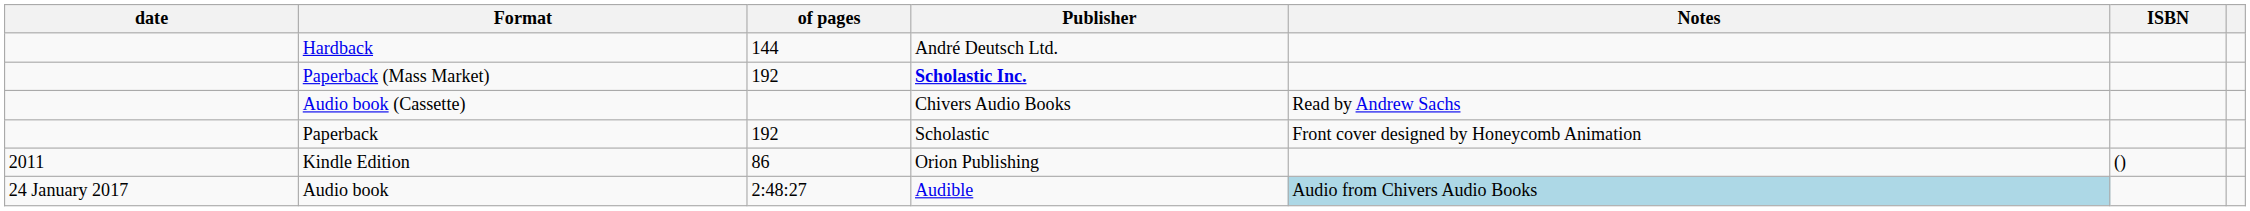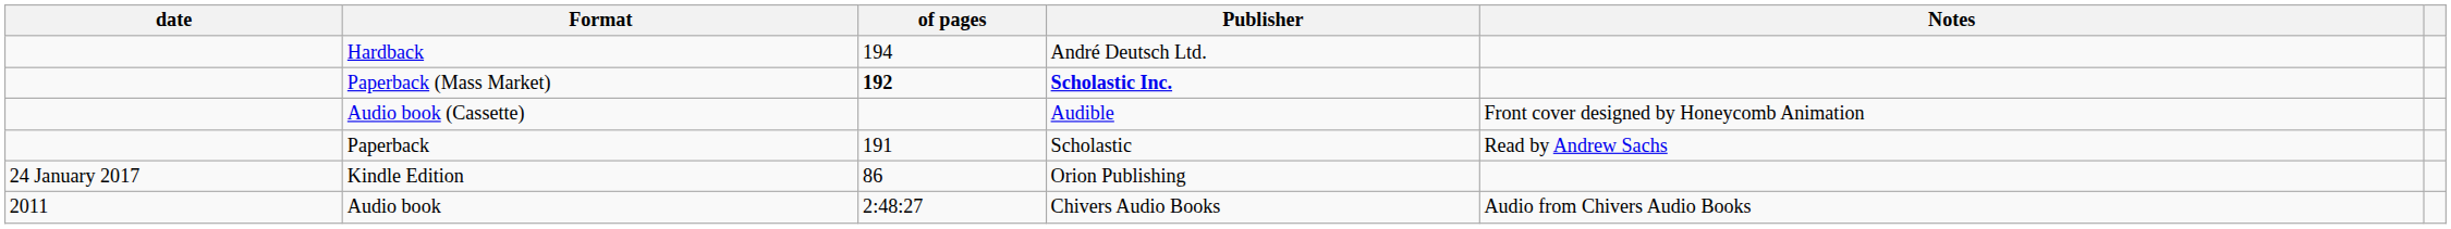- column: ISBN | ()
Hardback | of pages: 144 -> 194
Paperback (Mass Market) | of pages: normal -> bold
Audio book (Cassette) | Publisher: Chivers Audio Books -> Audible
Audio book (Cassette) | Notes: Read by Andrew Sachs -> Front cover designed by Honeycomb Animation
Paperback | of pages: 192 -> 191
Paperback | Notes: Front cover designed by Honeycomb Animation -> Read by Andrew Sachs
Kindle Edition | date: 2011 -> 24 January 2017
Audio book | date: 24 January 2017 -> 2011
Audio book | Publisher: Audible -> Chivers Audio Books
Audio book | Notes: lightblue background -> no background
